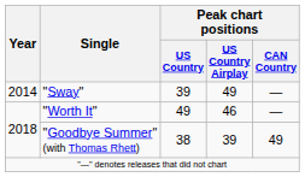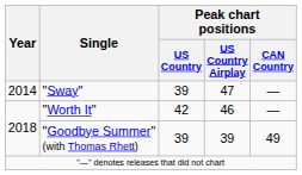"Sway" | Peak chart positions / US Country Airplay: 49 -> 47
"Worth It" | Peak chart positions / US Country: 49 -> 42
"Goodbye Summer" (with Thomas Rhett) | Peak chart positions / US Country: 38 -> 39
